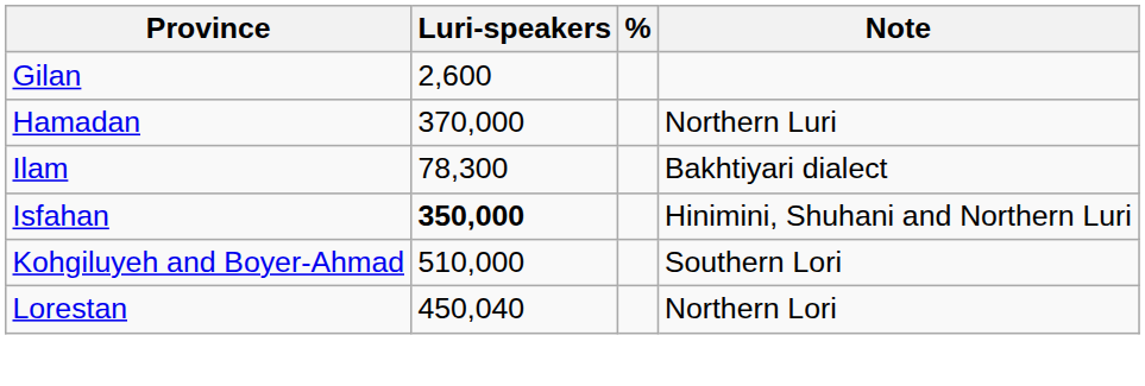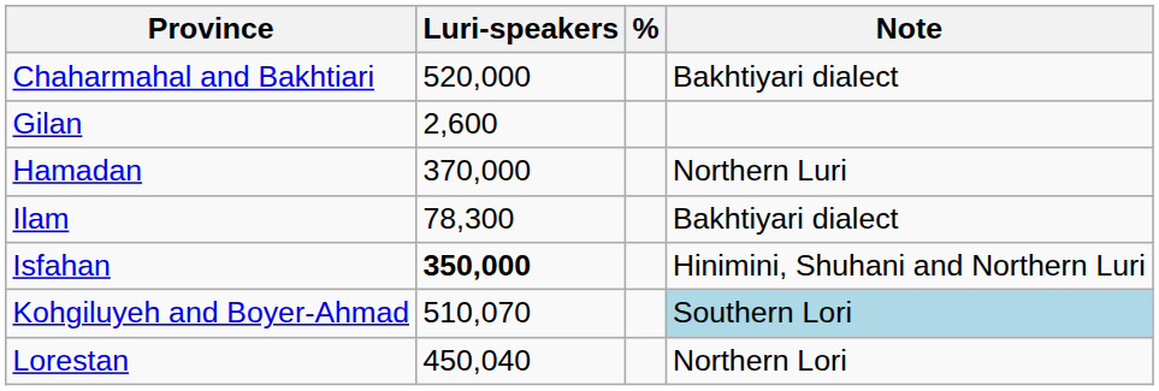+ row: Chaharmahal and Bakhtiari | 520,000 | Bakhtiyari dialect
Kohgiluyeh and Boyer-Ahmad | Luri-speakers: 510,000 -> 510,070
Kohgiluyeh and Boyer-Ahmad | Note: no background -> lightblue background
